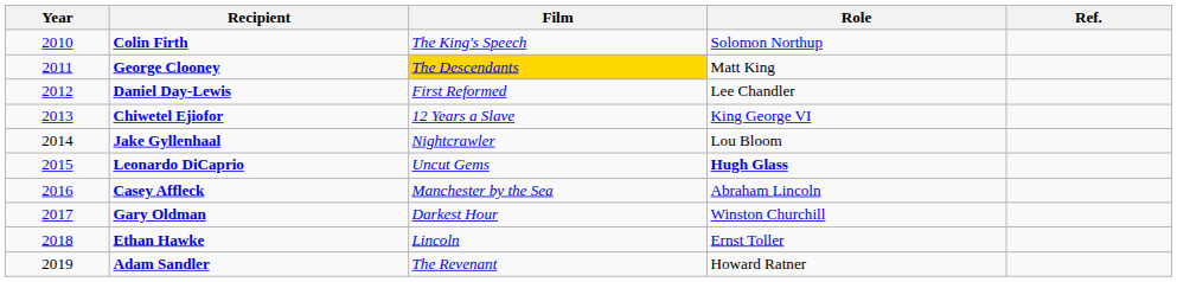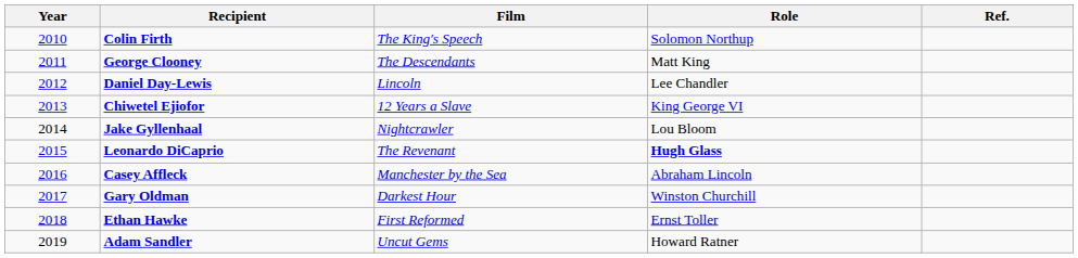George Clooney | Film: gold background -> no background
Daniel Day-Lewis | Film: First Reformed -> Lincoln
Leonardo DiCaprio | Film: Uncut Gems -> The Revenant
Ethan Hawke | Film: Lincoln -> First Reformed
Adam Sandler | Film: The Revenant -> Uncut Gems
